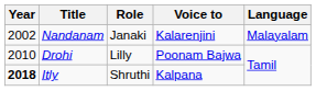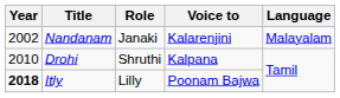Drohi | Role: Lilly -> Shruthi
Drohi | Voice to: Poonam Bajwa -> Kalpana
Itly | Role: Shruthi -> Lilly
Itly | Voice to: Kalpana -> Poonam Bajwa
